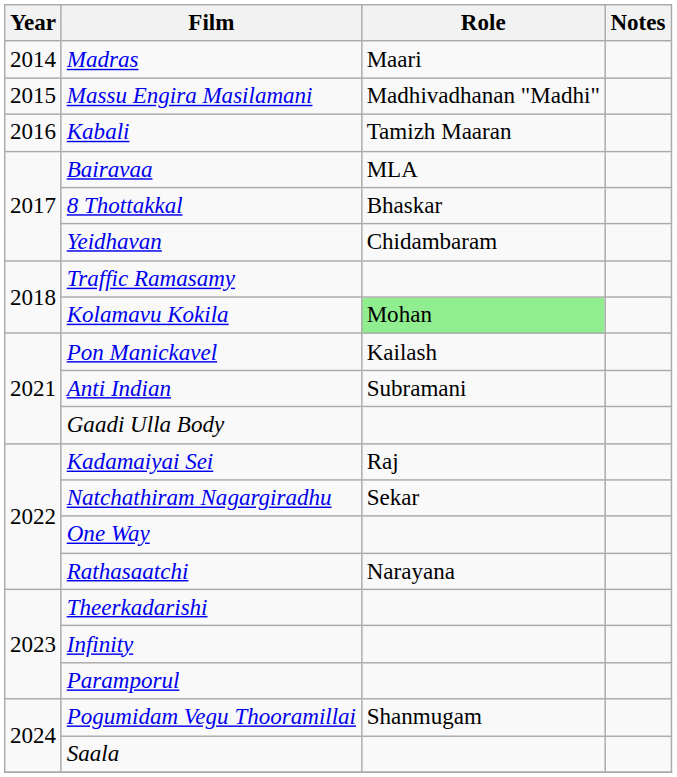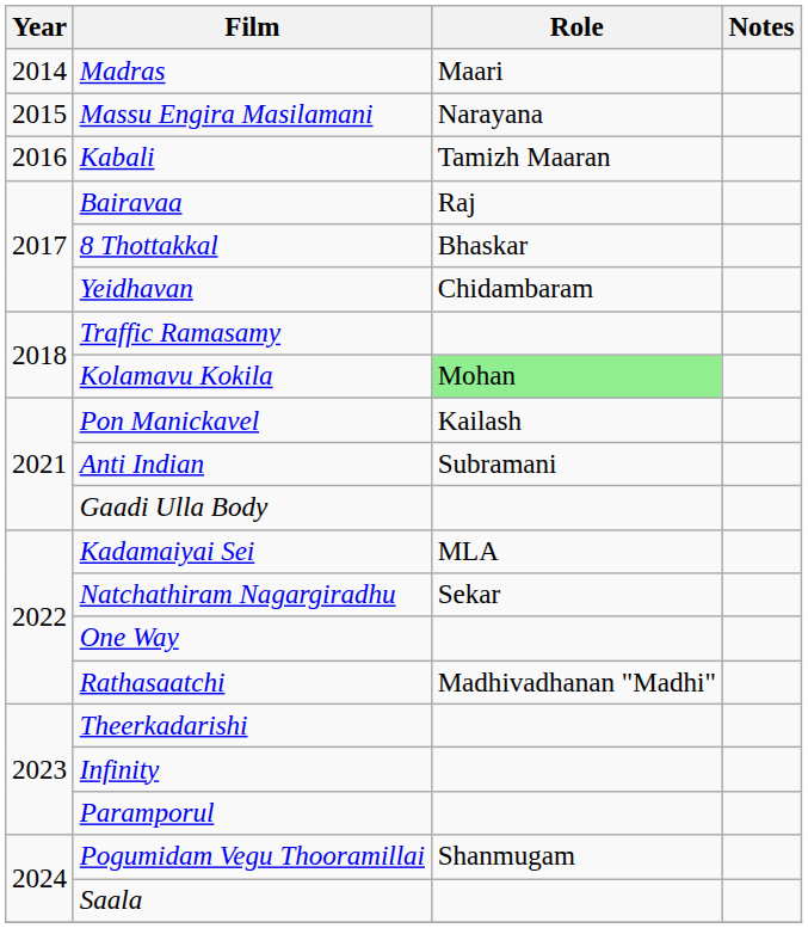Massu Engira Masilamani | Role: Madhivadhanan "Madhi" -> Narayana
Bairavaa | Role: MLA -> Raj
Kadamaiyai Sei | Role: Raj -> MLA
Rathasaatchi | Role: Narayana -> Madhivadhanan "Madhi"
